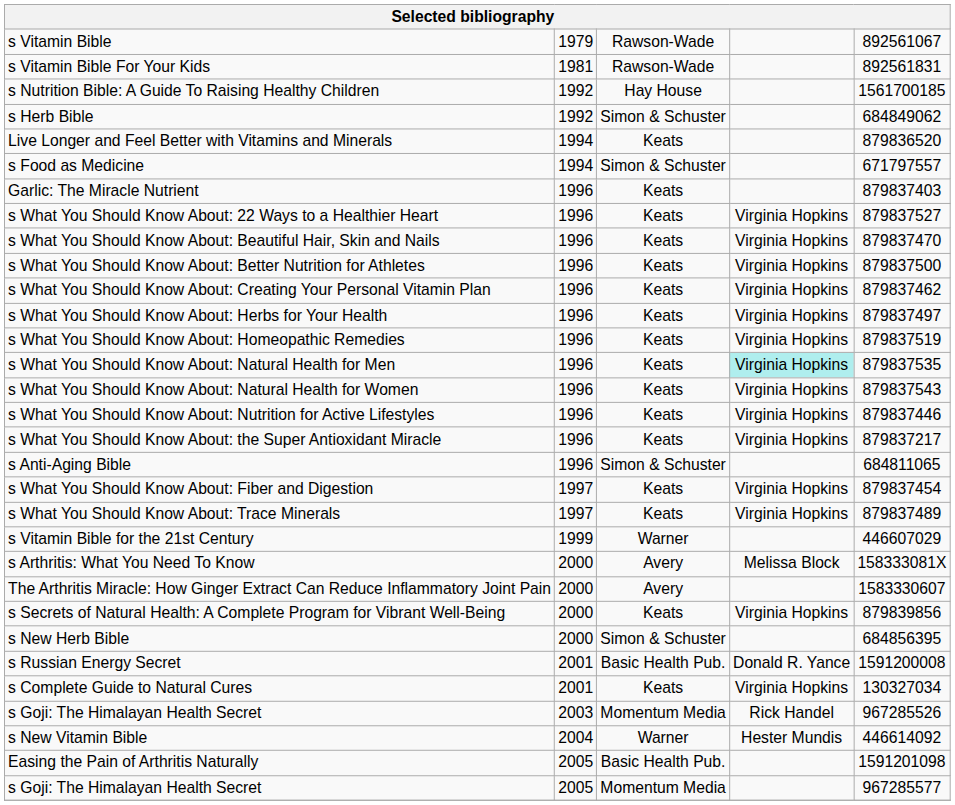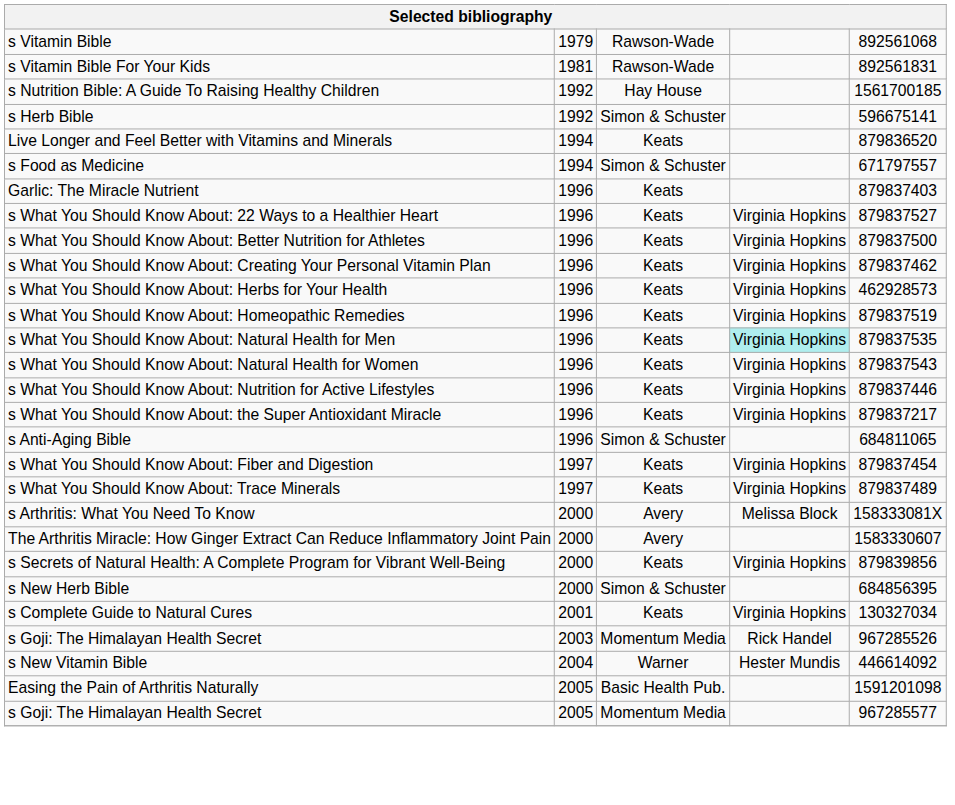s Vitamin Bible | column 5: 892561067 -> 892561068
s Herb Bible | column 5: 684849062 -> 596675141
- row: s What You Should Know About: Beautiful Hair, Skin and Nails | 1996 | Keats | Virginia Hopkins | 879837470
s What You Should Know About: Herbs for Your Health | column 5: 879837497 -> 462928573
- row: s Vitamin Bible for the 21st Century | 1999 | Warner | 446607029
- row: s Russian Energy Secret | 2001 | Basic Health Pub. | Donald R. Yance | 1591200008
